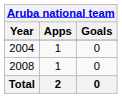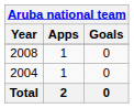rows swapped: 2004 <-> 2008
